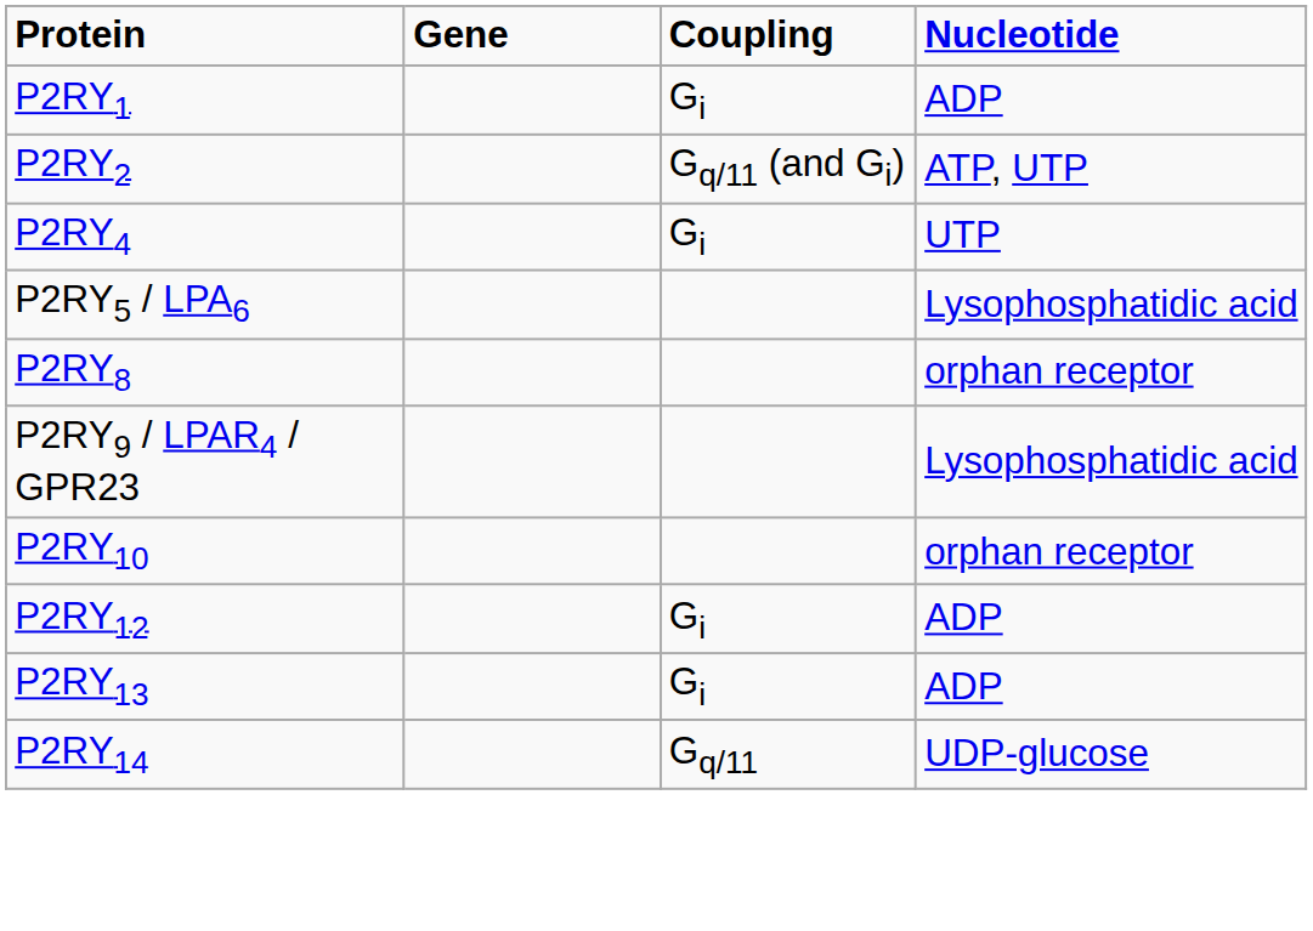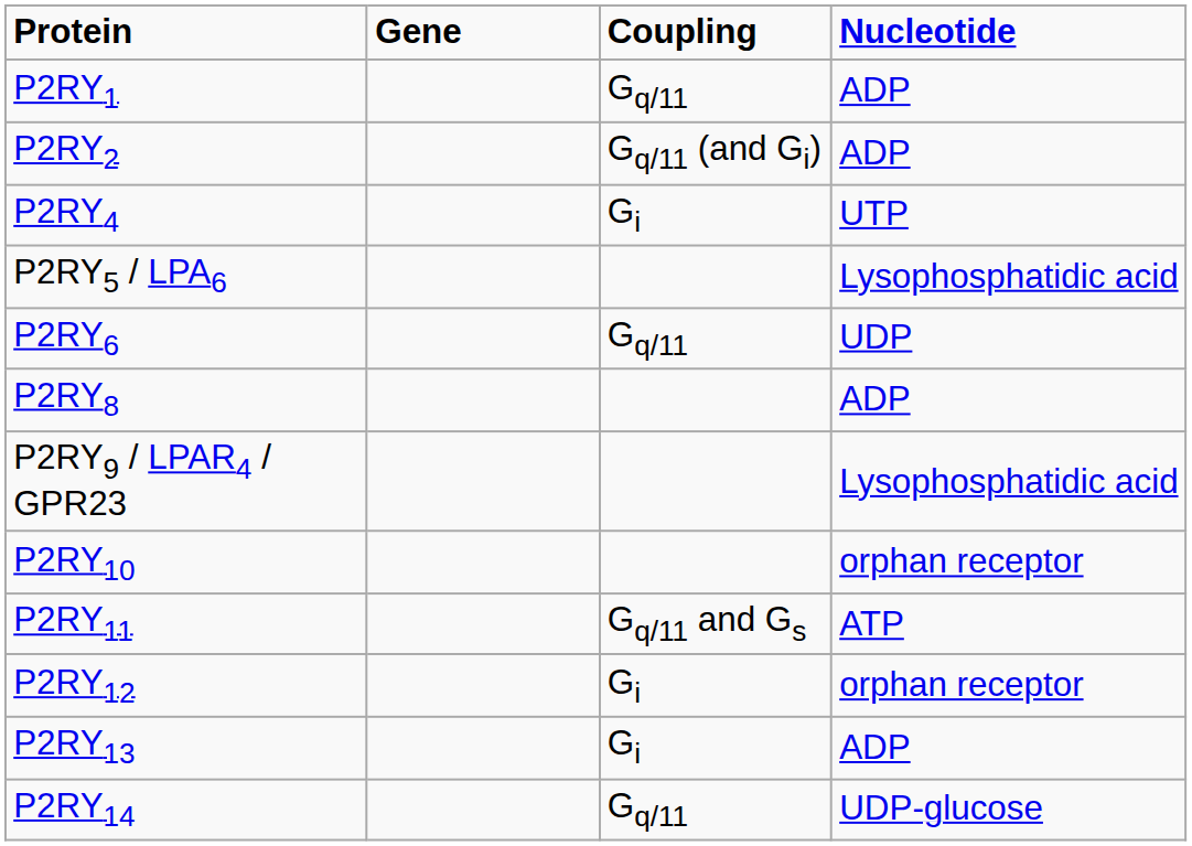P2RY1 | Coupling: Gi -> Gq/11
P2RY2 | Nucleotide: ATP, UTP -> ADP
+ row: P2RY6 | Gq/11 | UDP
P2RY8 | Nucleotide: orphan receptor -> ADP
+ row: P2RY11 | Gq/11 and Gs | ATP
P2RY12 | Nucleotide: ADP -> orphan receptor
